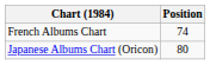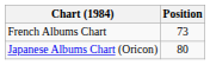French Albums Chart | Position: 74 -> 73
